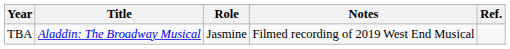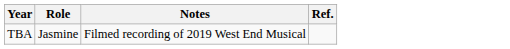- column: Title | Aladdin: The Broadway Musical
